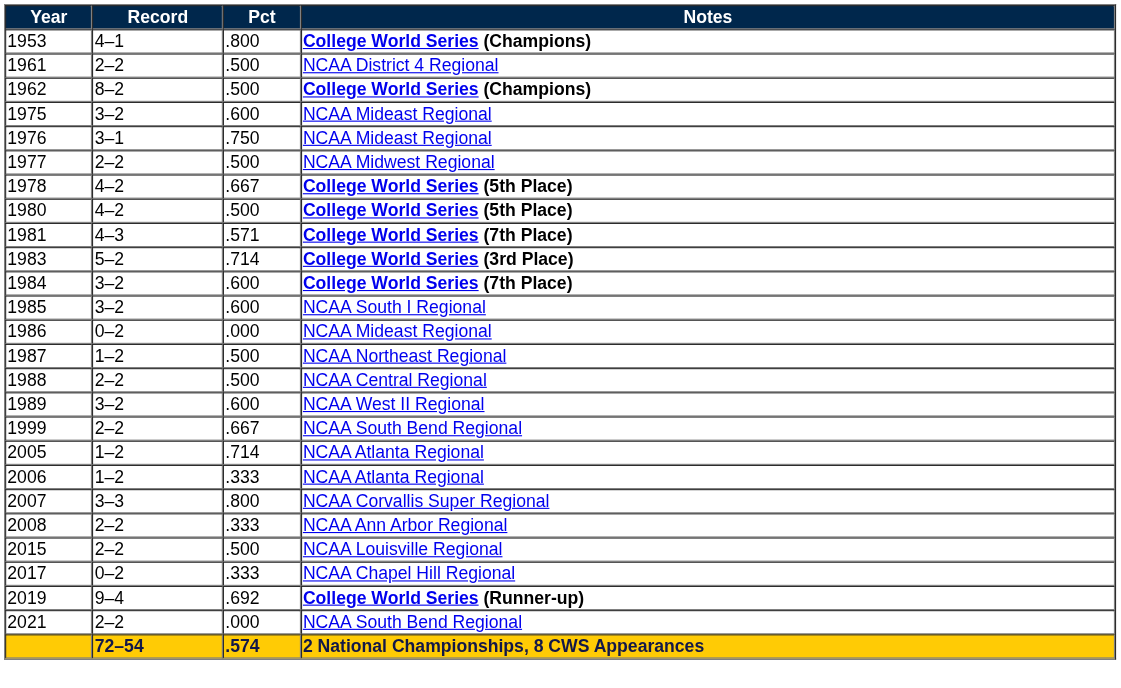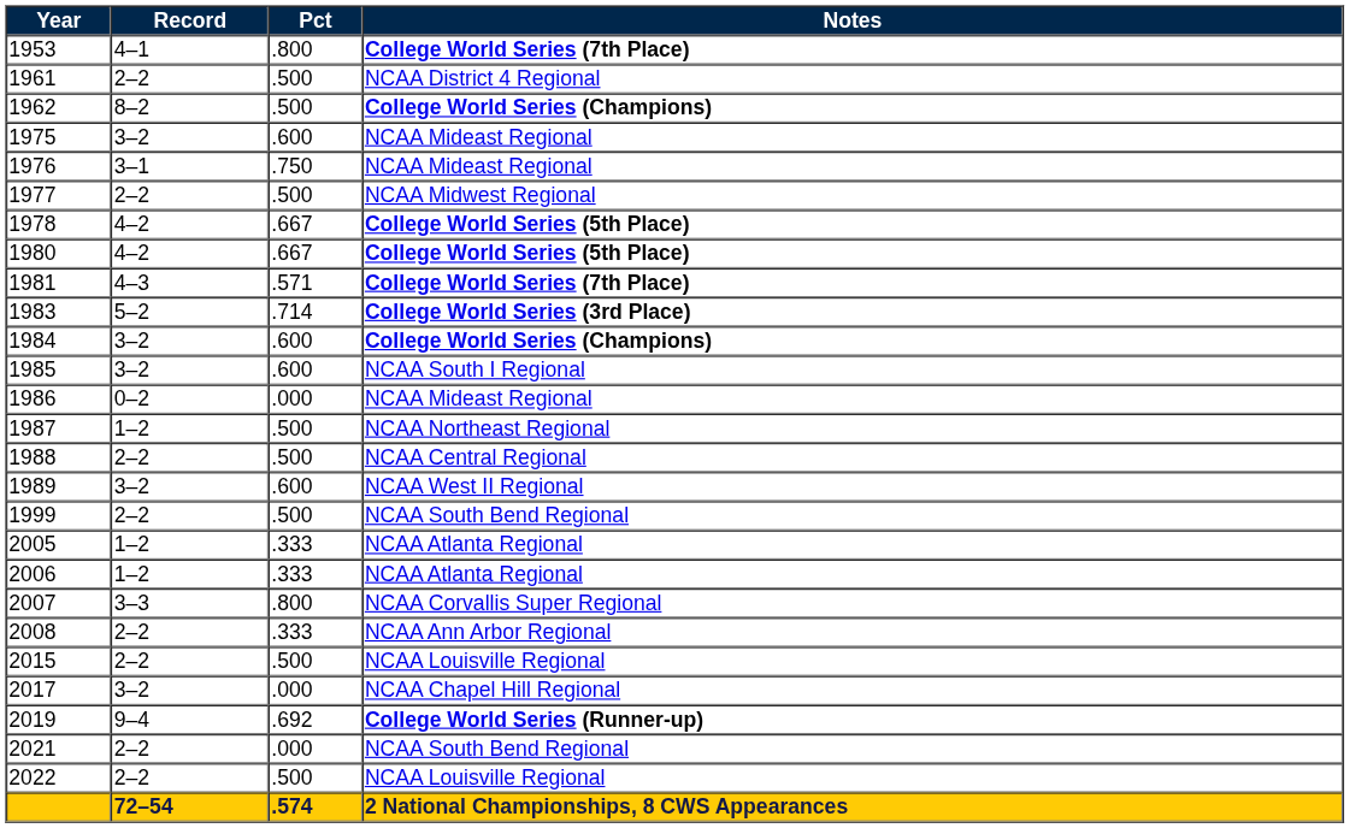1953 | Notes: College World Series (Champions) -> College World Series (7th Place)
1980 | Pct: .500 -> .667
1984 | Notes: College World Series (7th Place) -> College World Series (Champions)
1999 | Pct: .667 -> .500
2005 | Pct: .714 -> .333
2017 | Record: 0–2 -> 3–2
2017 | Pct: .333 -> .000
+ row: 2022 | 2–2 | .500 | NCAA Louisville Regional
